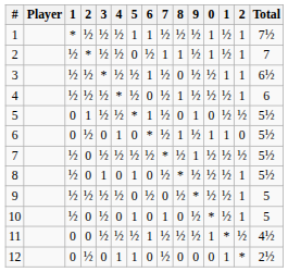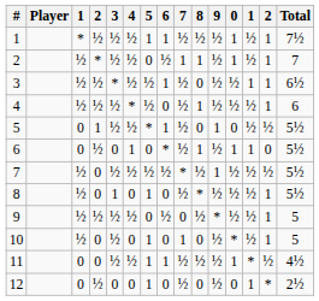11 | 5: ½ -> 1
12 | 4: 1 -> 0
12 | 9: 0 -> ½
